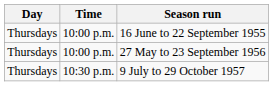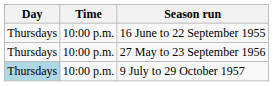9 July to 29 October 1957 | Day: no background -> lightblue background
9 July to 29 October 1957 | Time: 10:30 p.m. -> 10:00 p.m.
